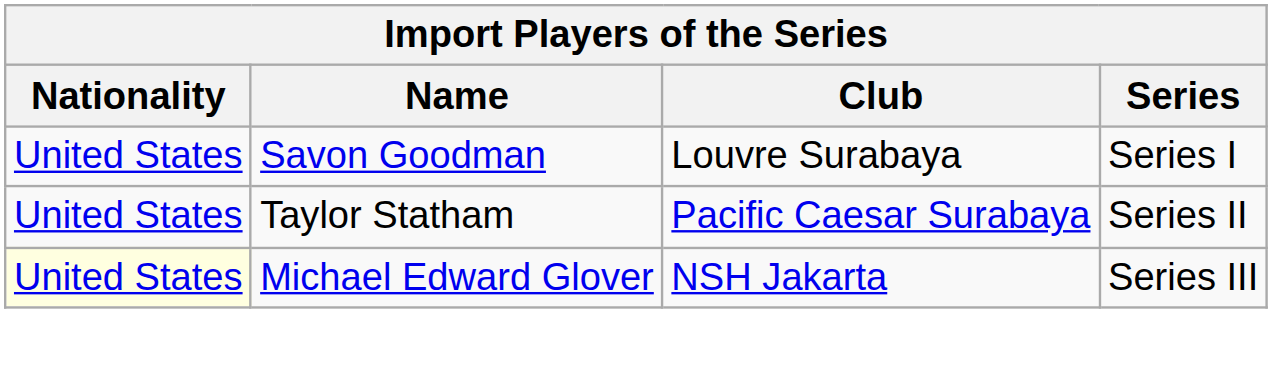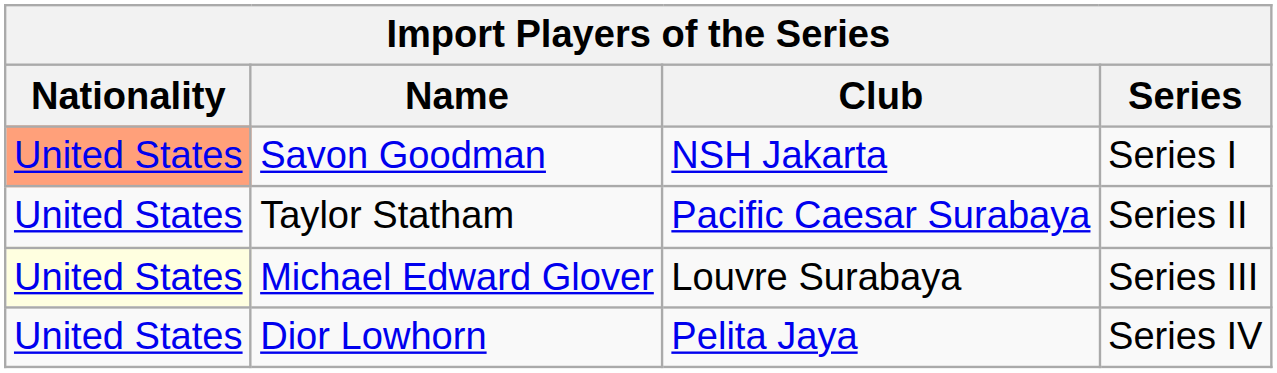Savon Goodman | Nationality: no background -> lightsalmon background
Savon Goodman | Club: Louvre Surabaya -> NSH Jakarta
Michael Edward Glover | Club: NSH Jakarta -> Louvre Surabaya
+ row: United States | Dior Lowhorn | Pelita Jaya | Series IV
